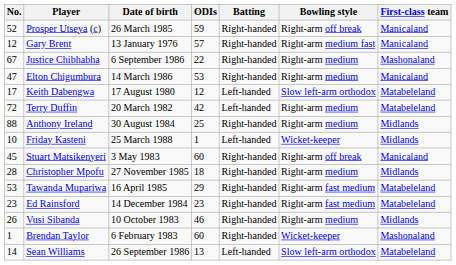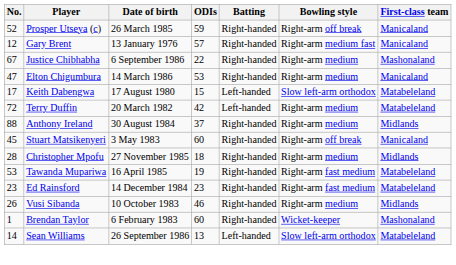Keith Dabengwa | ODIs: 12 -> 15
Anthony Ireland | ODIs: 25 -> 37
- row: 10 | Friday Kasteni | 25 March 1988 | 1 | Left-handed | Wicket-keeper | Midlands
Tawanda Mupariwa | ODIs: 29 -> 19
